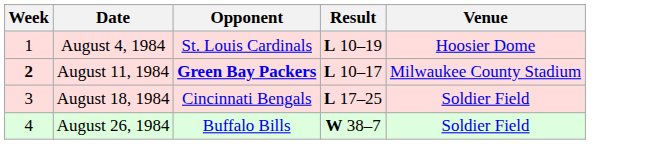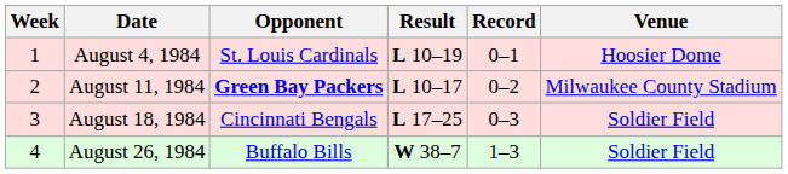+ column: Record | 0–1 | 0–2 | 0–3 | 1–3
August 11, 1984 | Week: bold -> normal
